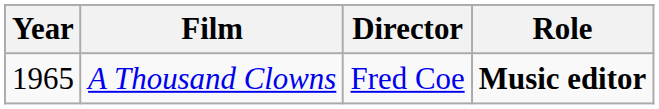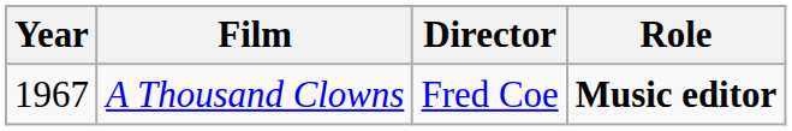A Thousand Clowns | Year: 1965 -> 1967
